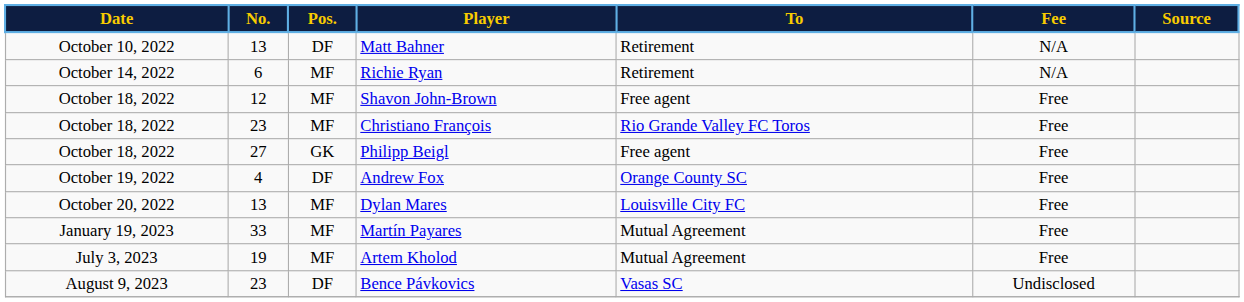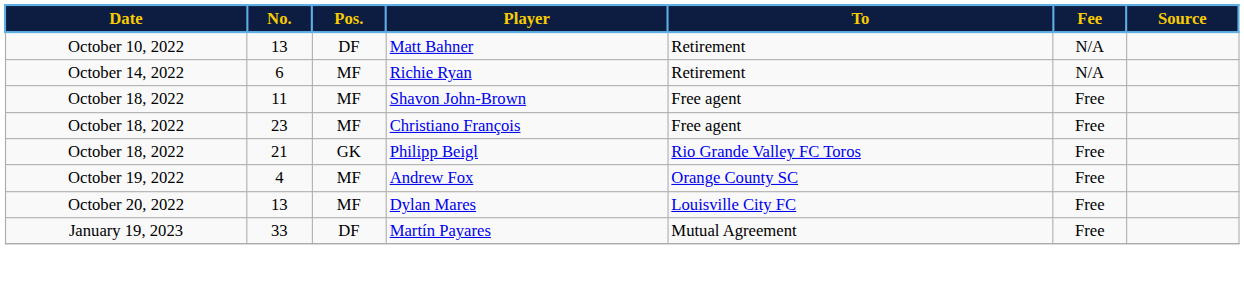Shavon John-Brown | No.: 12 -> 11
Christiano François | To: Rio Grande Valley FC Toros -> Free agent
Philipp Beigl | No.: 27 -> 21
Philipp Beigl | To: Free agent -> Rio Grande Valley FC Toros
Andrew Fox | Pos.: DF -> MF
Martín Payares | Pos.: MF -> DF
- row: July 3, 2023 | 19 | MF | Artem Kholod | Mutual Agreement | Free
- row: August 9, 2023 | 23 | DF | Bence Pávkovics | Vasas SC | Undisclosed
